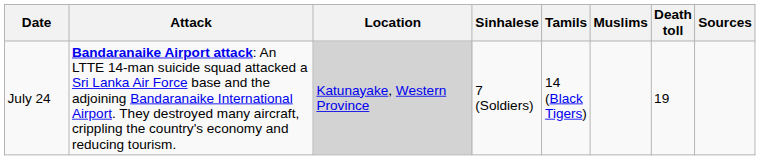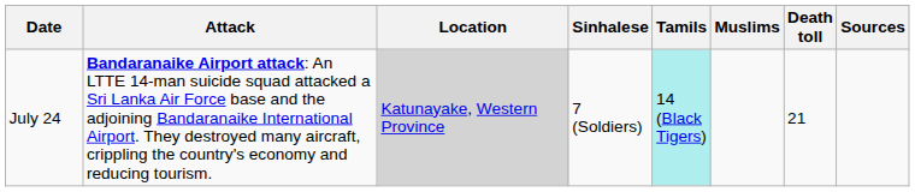July 24 | Tamils: no background -> paleturquoise background
July 24 | Death toll: 19 -> 21
